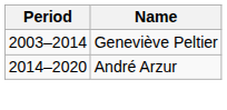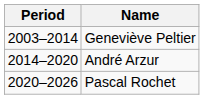+ row: 2020–2026 | Pascal Rochet
